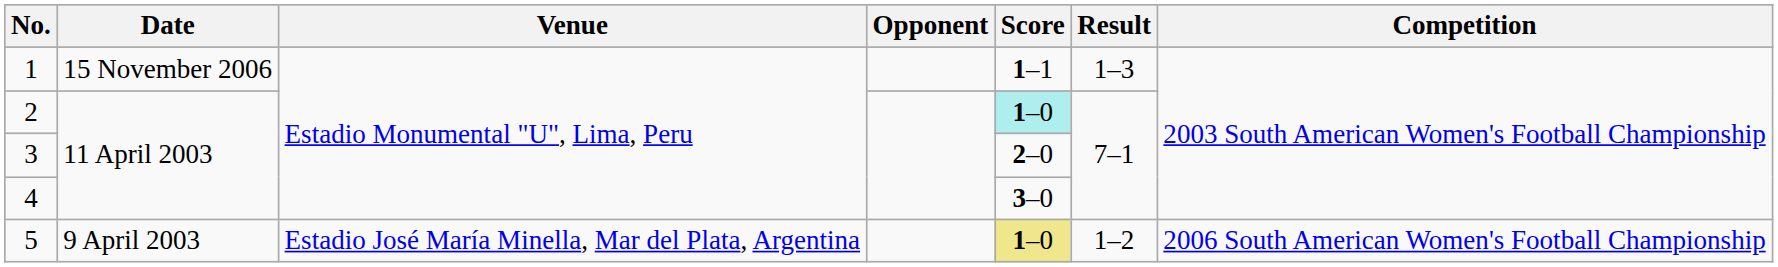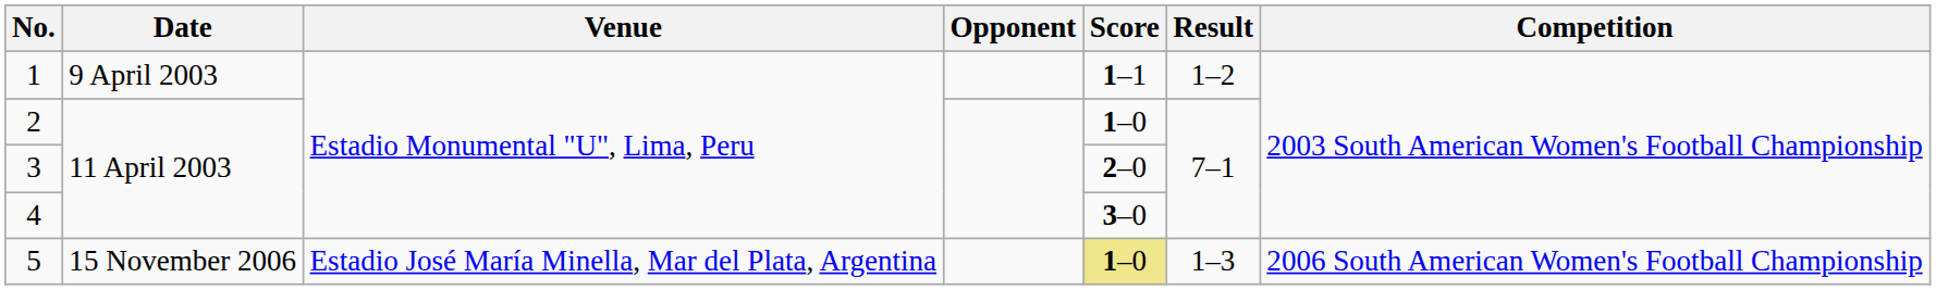1 | Date: 15 November 2006 -> 9 April 2003
1 | Result: 1–3 -> 1–2
2 | Score: paleturquoise background -> no background
5 | Date: 9 April 2003 -> 15 November 2006
5 | Result: 1–2 -> 1–3
